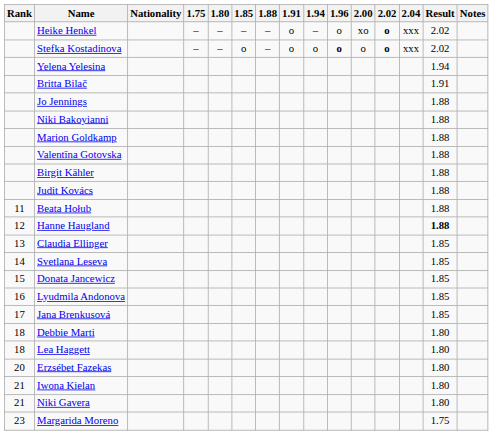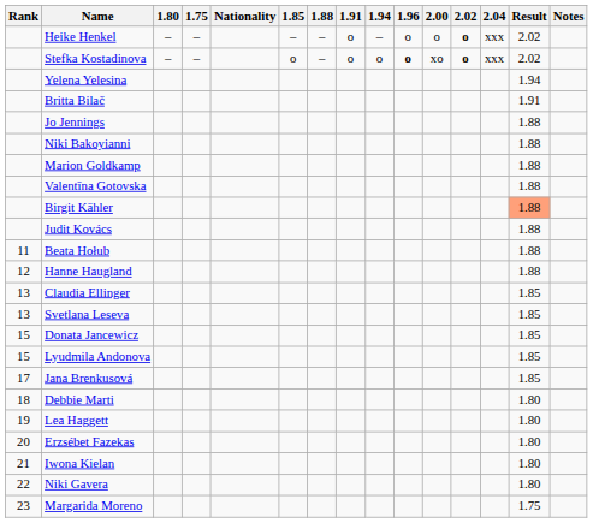columns swapped: Nationality <-> 1.80
Heike Henkel | 2.00: xo -> o
Stefka Kostadinova | 2.00: o -> xo
Birgit Kähler | Result: no background -> lightsalmon background
Hanne Haugland | Result: bold -> normal
Svetlana Leseva | Rank: 14 -> 13
Lyudmila Andonova | Rank: 16 -> 15
Lea Haggett | Rank: 18 -> 19
Niki Gavera | Rank: 21 -> 22
